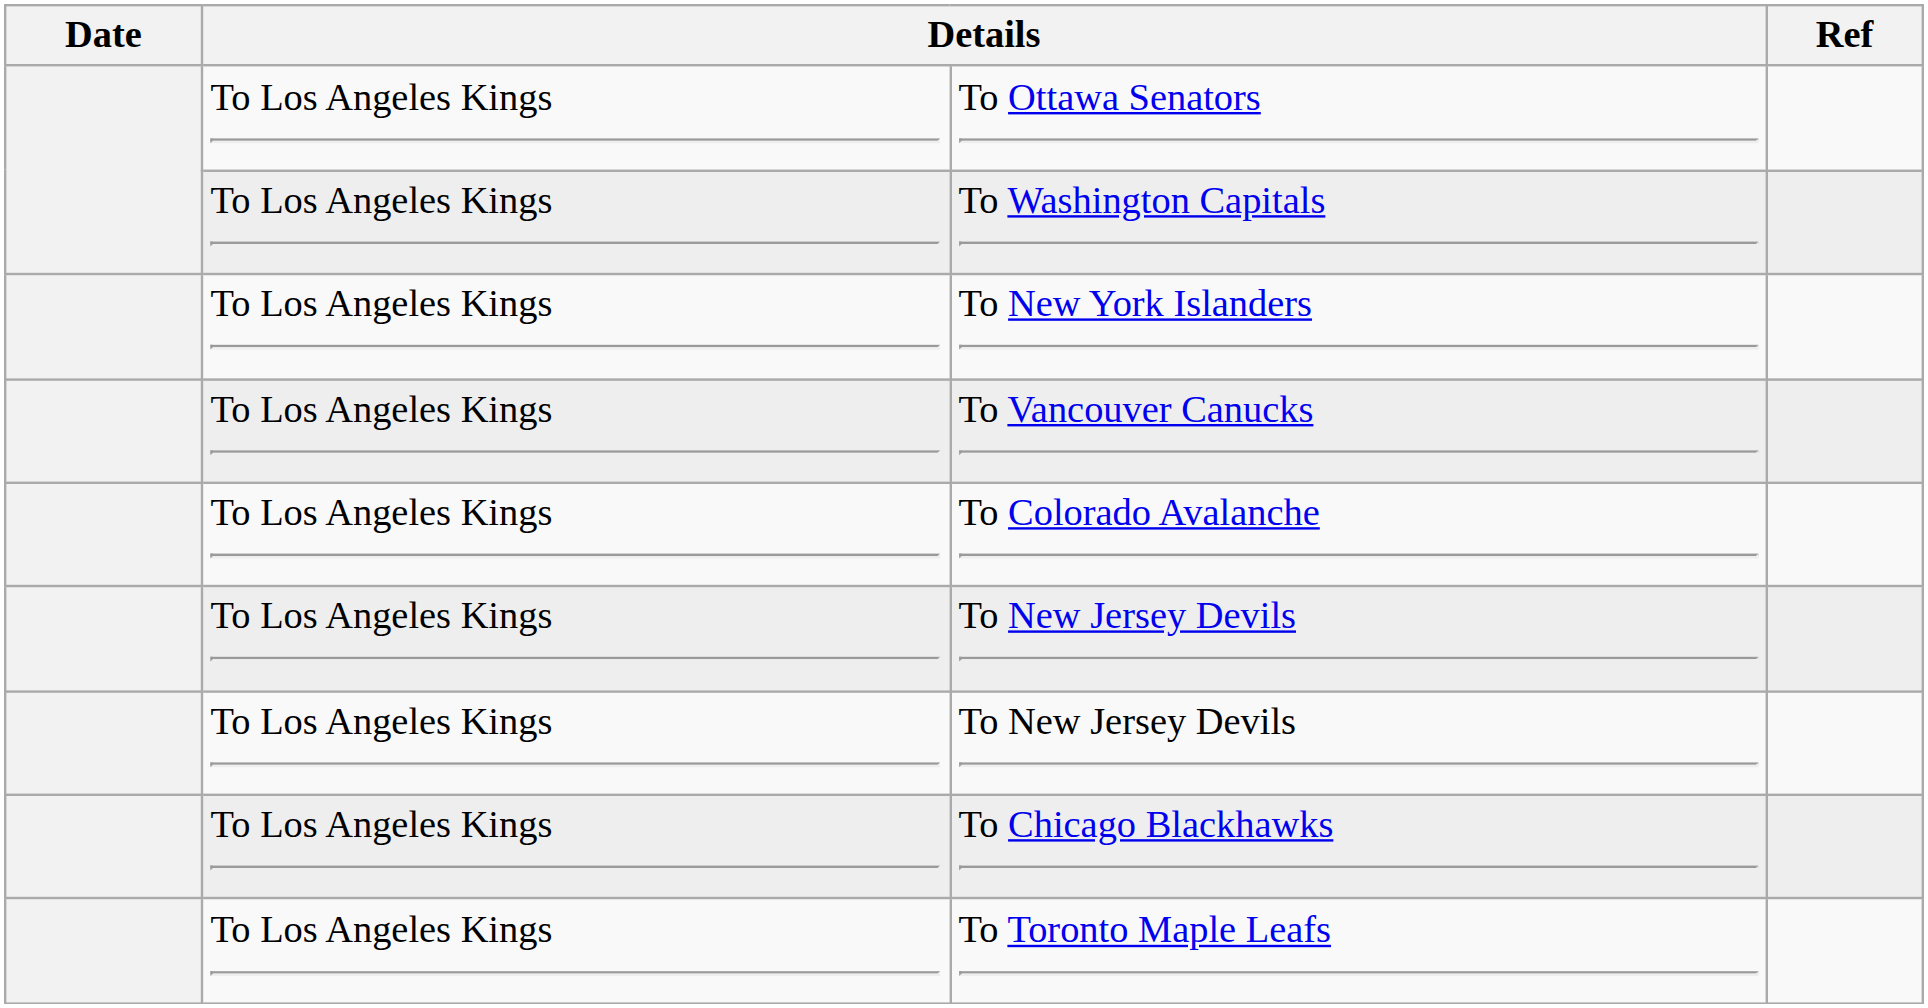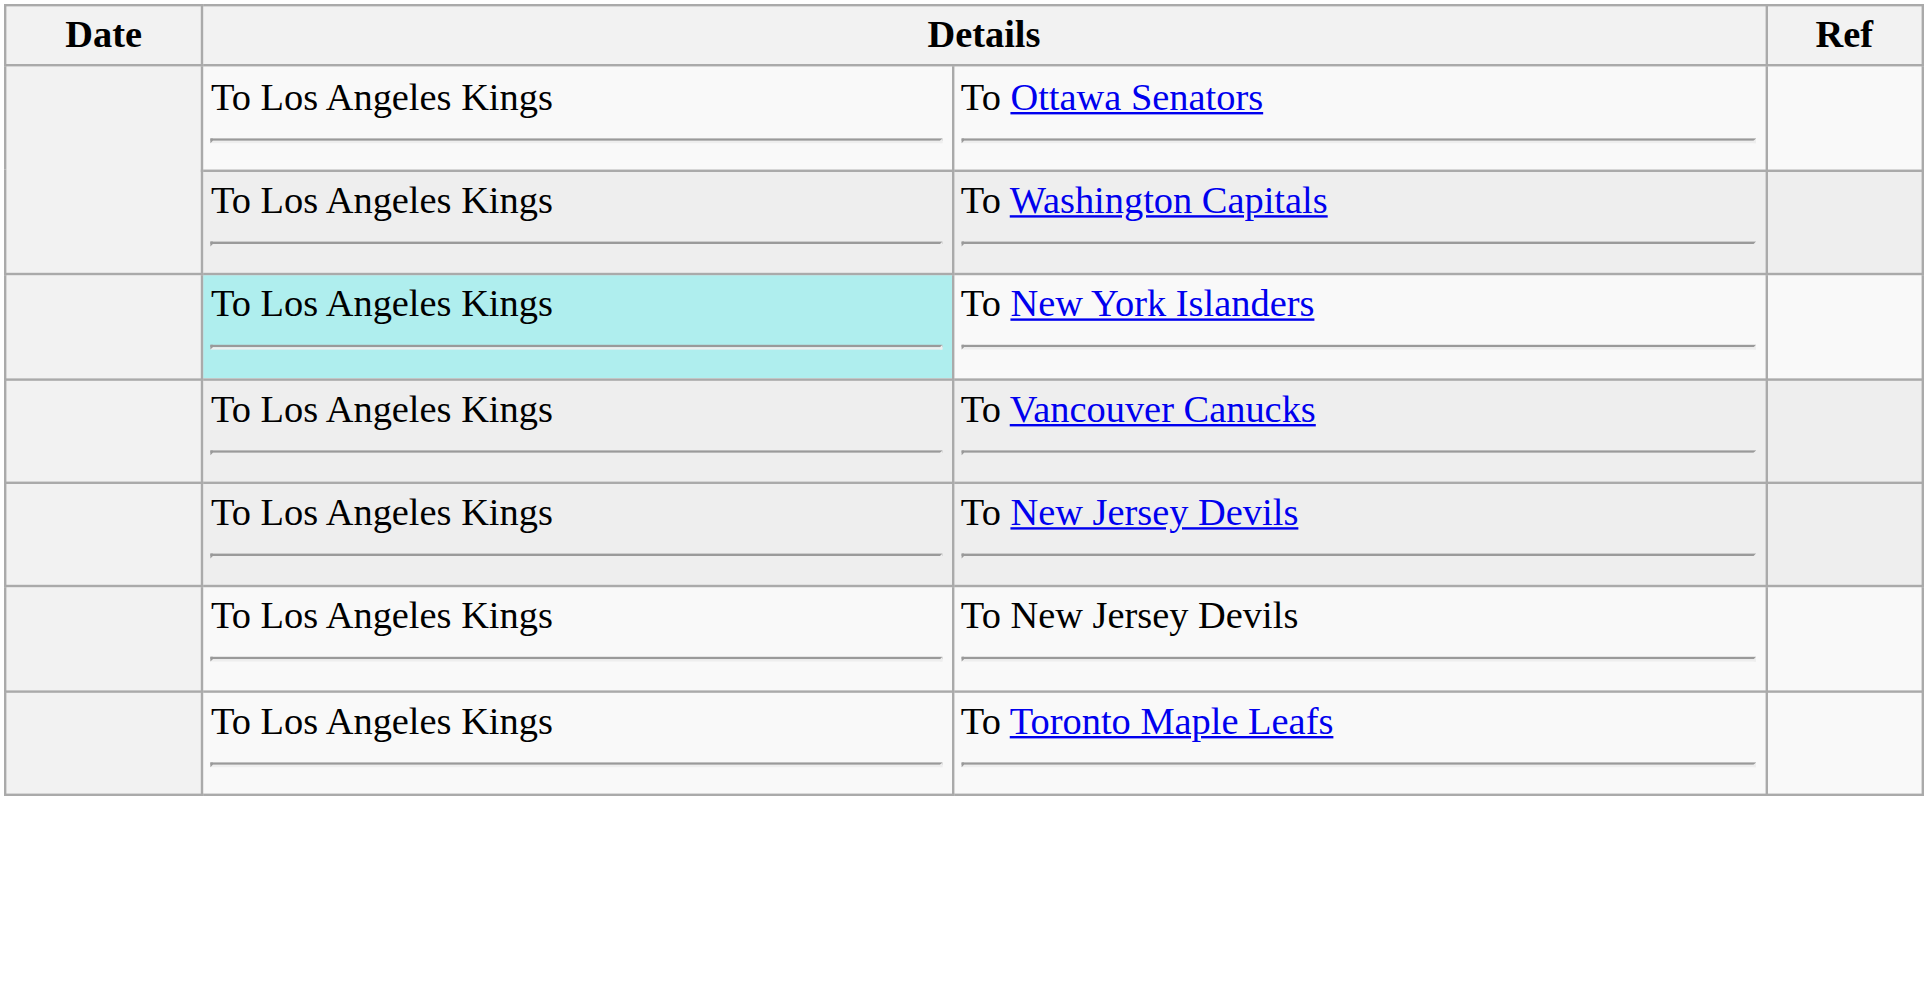To New York Islanders | column 2: no background -> paleturquoise background
- row: To Los Angeles Kings | To Colorado Avalanche
- row: To Los Angeles Kings | To Chicago Blackhawks
